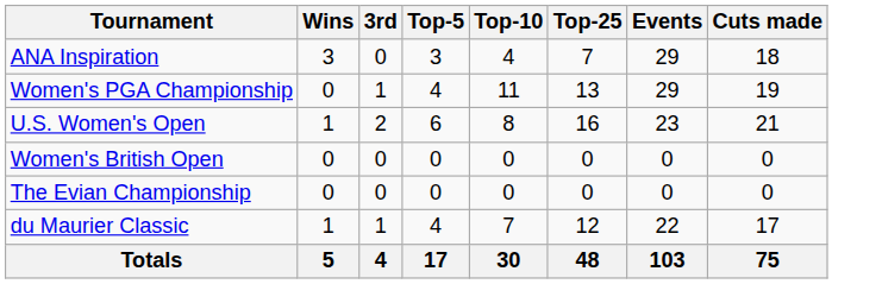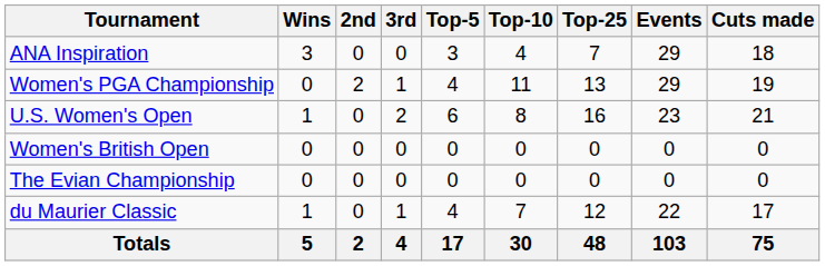+ column: 2nd | 0 | 2 | 0 | 0 | 0 | 0 | 2
